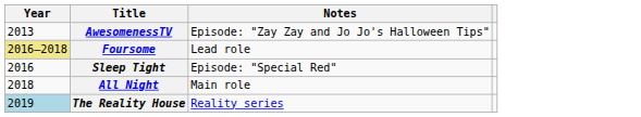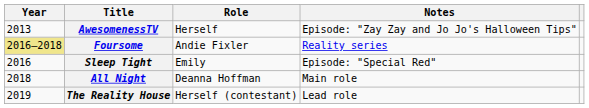+ column: Role | Herself | Andie Fixler | Emily | Deanna Hoffman | Herself (contestant)
Foursome | Notes: Lead role -> Reality series
The Reality House | Year: lightblue background -> no background
The Reality House | Notes: Reality series -> Lead role
